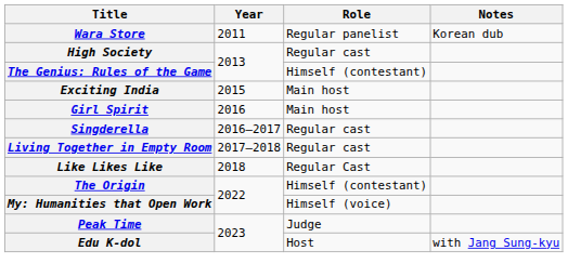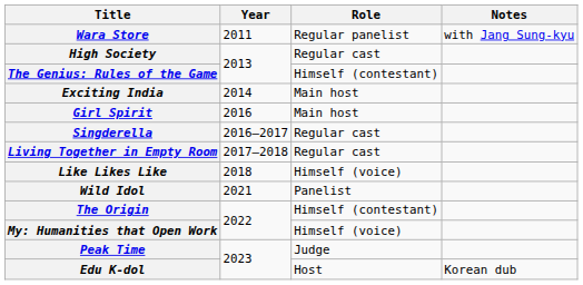Wara Store | Notes: Korean dub -> with Jang Sung-kyu
Exciting India | Year: 2015 -> 2014
Like Likes Like | Role: Regular Cast -> Himself (voice)
+ row: Wild Idol | 2021 | Panelist
Edu K-dol | Notes: with Jang Sung-kyu -> Korean dub
